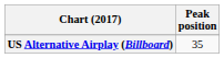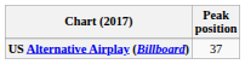US Alternative Airplay (Billboard) | Peak position: 35 -> 37
